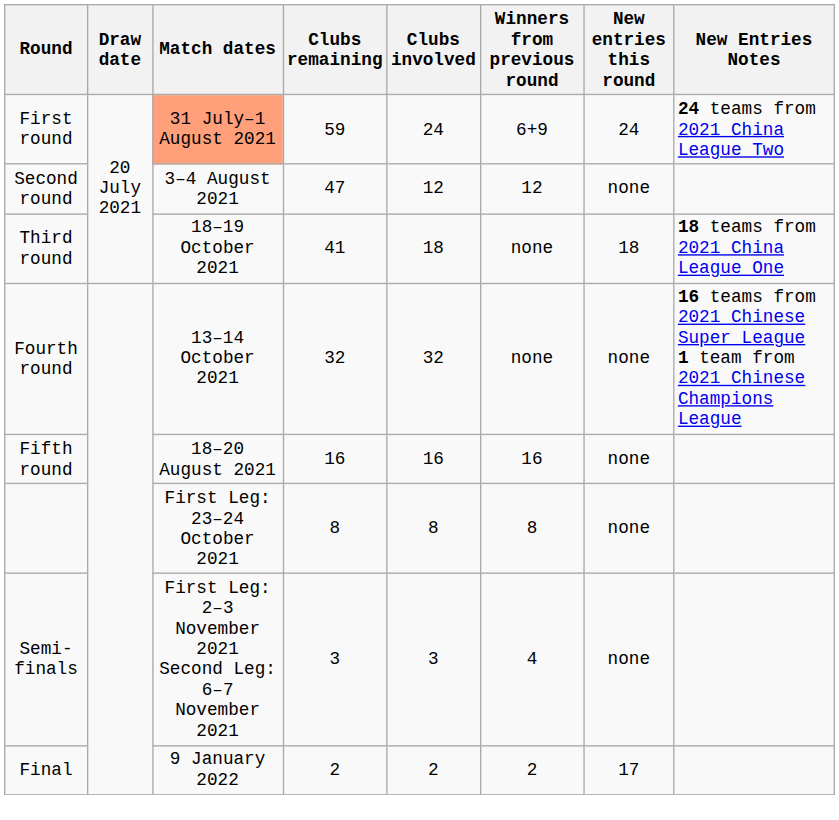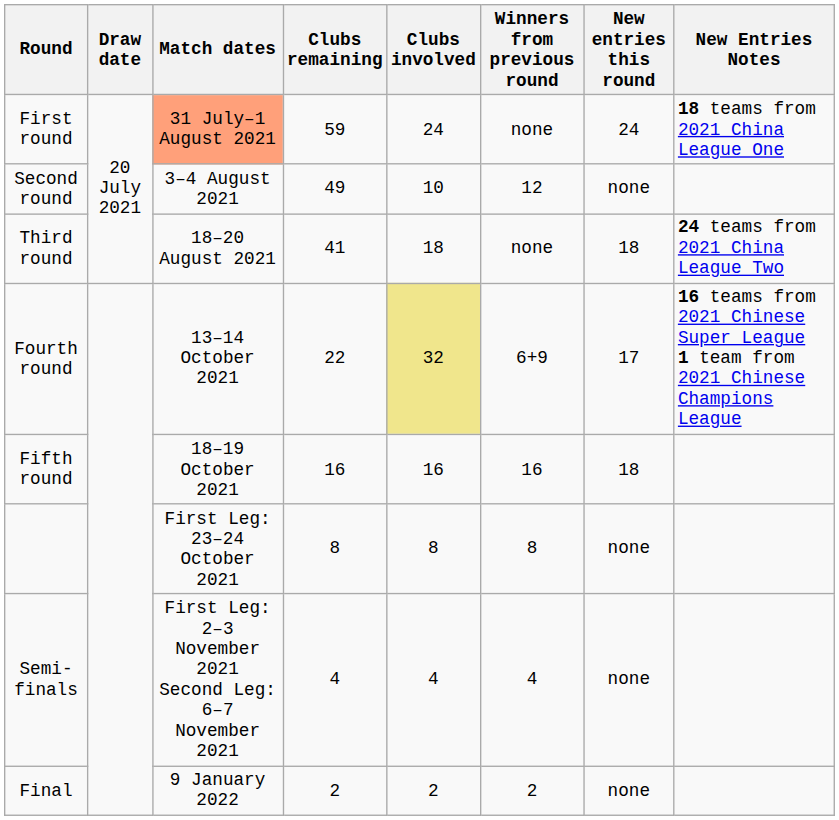First round | Winners from previous round: 6+9 -> none
First round | New Entries Notes: 24 teams from 2021 China League Two -> 18 teams from 2021 China League One
Second round | Clubs remaining: 47 -> 49
Second round | Clubs involved: 12 -> 10
Third round | Match dates: 18–19 October 2021 -> 18–20 August 2021
Third round | New Entries Notes: 18 teams from 2021 China League One -> 24 teams from 2021 China League Two
Fourth round | Clubs remaining: 32 -> 22
Fourth round | Clubs involved: no background -> khaki background
Fourth round | Winners from previous round: none -> 6+9
Fourth round | New entries this round: none -> 17
Fifth round | Match dates: 18–20 August 2021 -> 18–19 October 2021
Fifth round | New entries this round: none -> 18
Semi-finals | Clubs remaining: 3 -> 4
Semi-finals | Clubs involved: 3 -> 4
Final | New entries this round: 17 -> none
